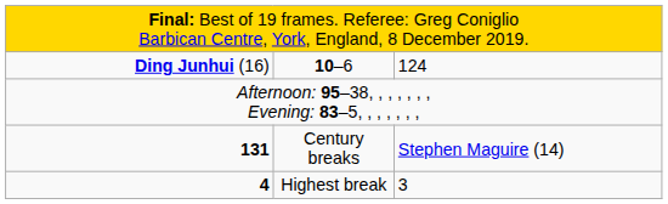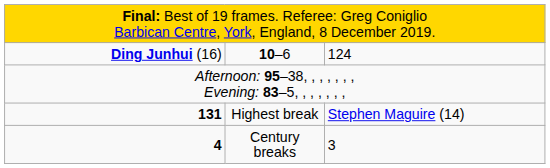131 | column 2: Century breaks -> Highest break
4 | column 2: Highest break -> Century breaks
